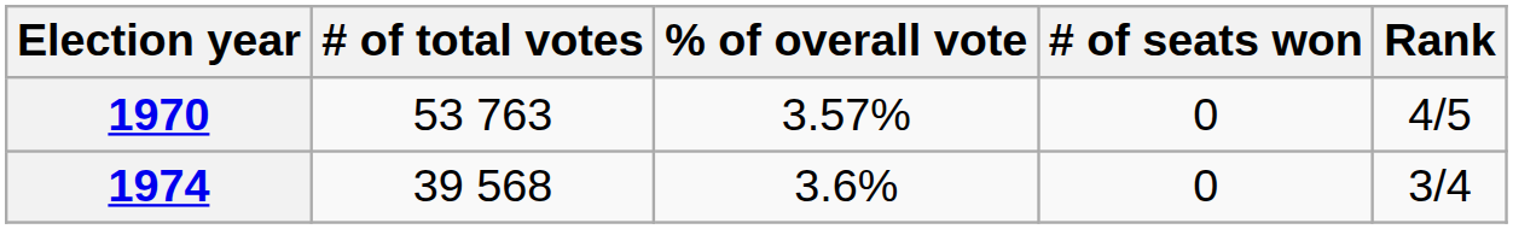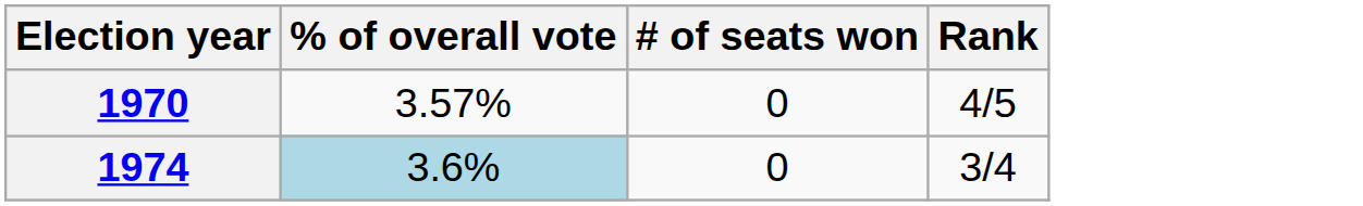- column: # of total votes | 53 763 | 39 568
1974 | % of overall vote: no background -> lightblue background
